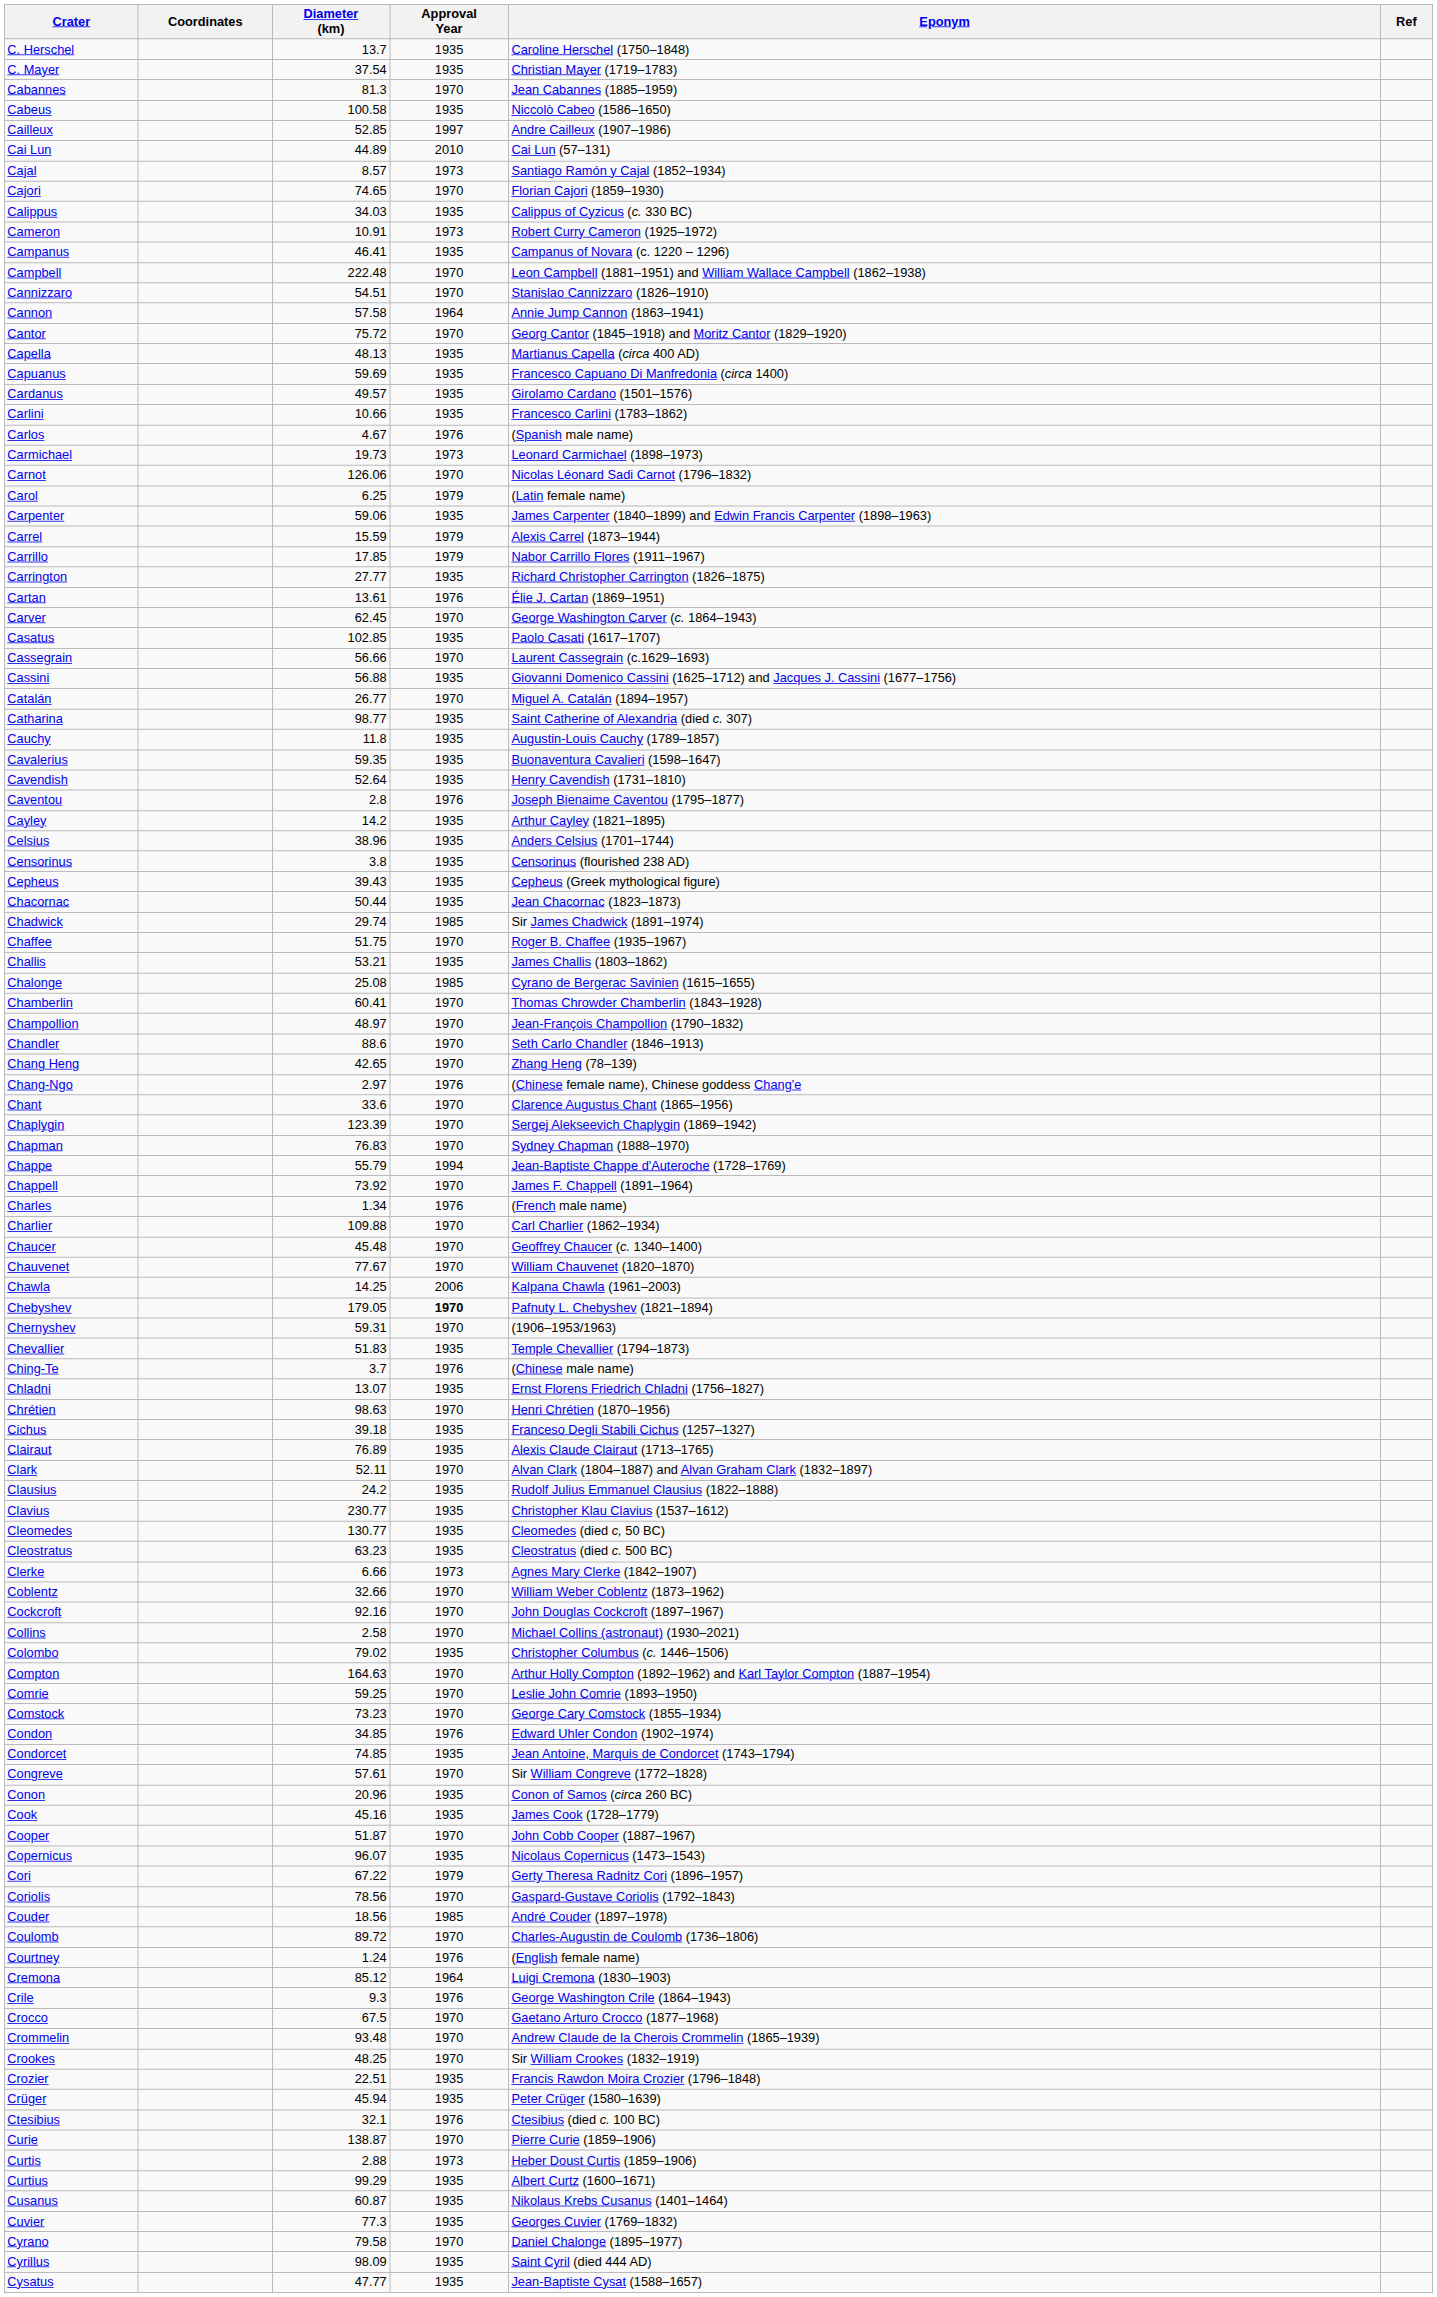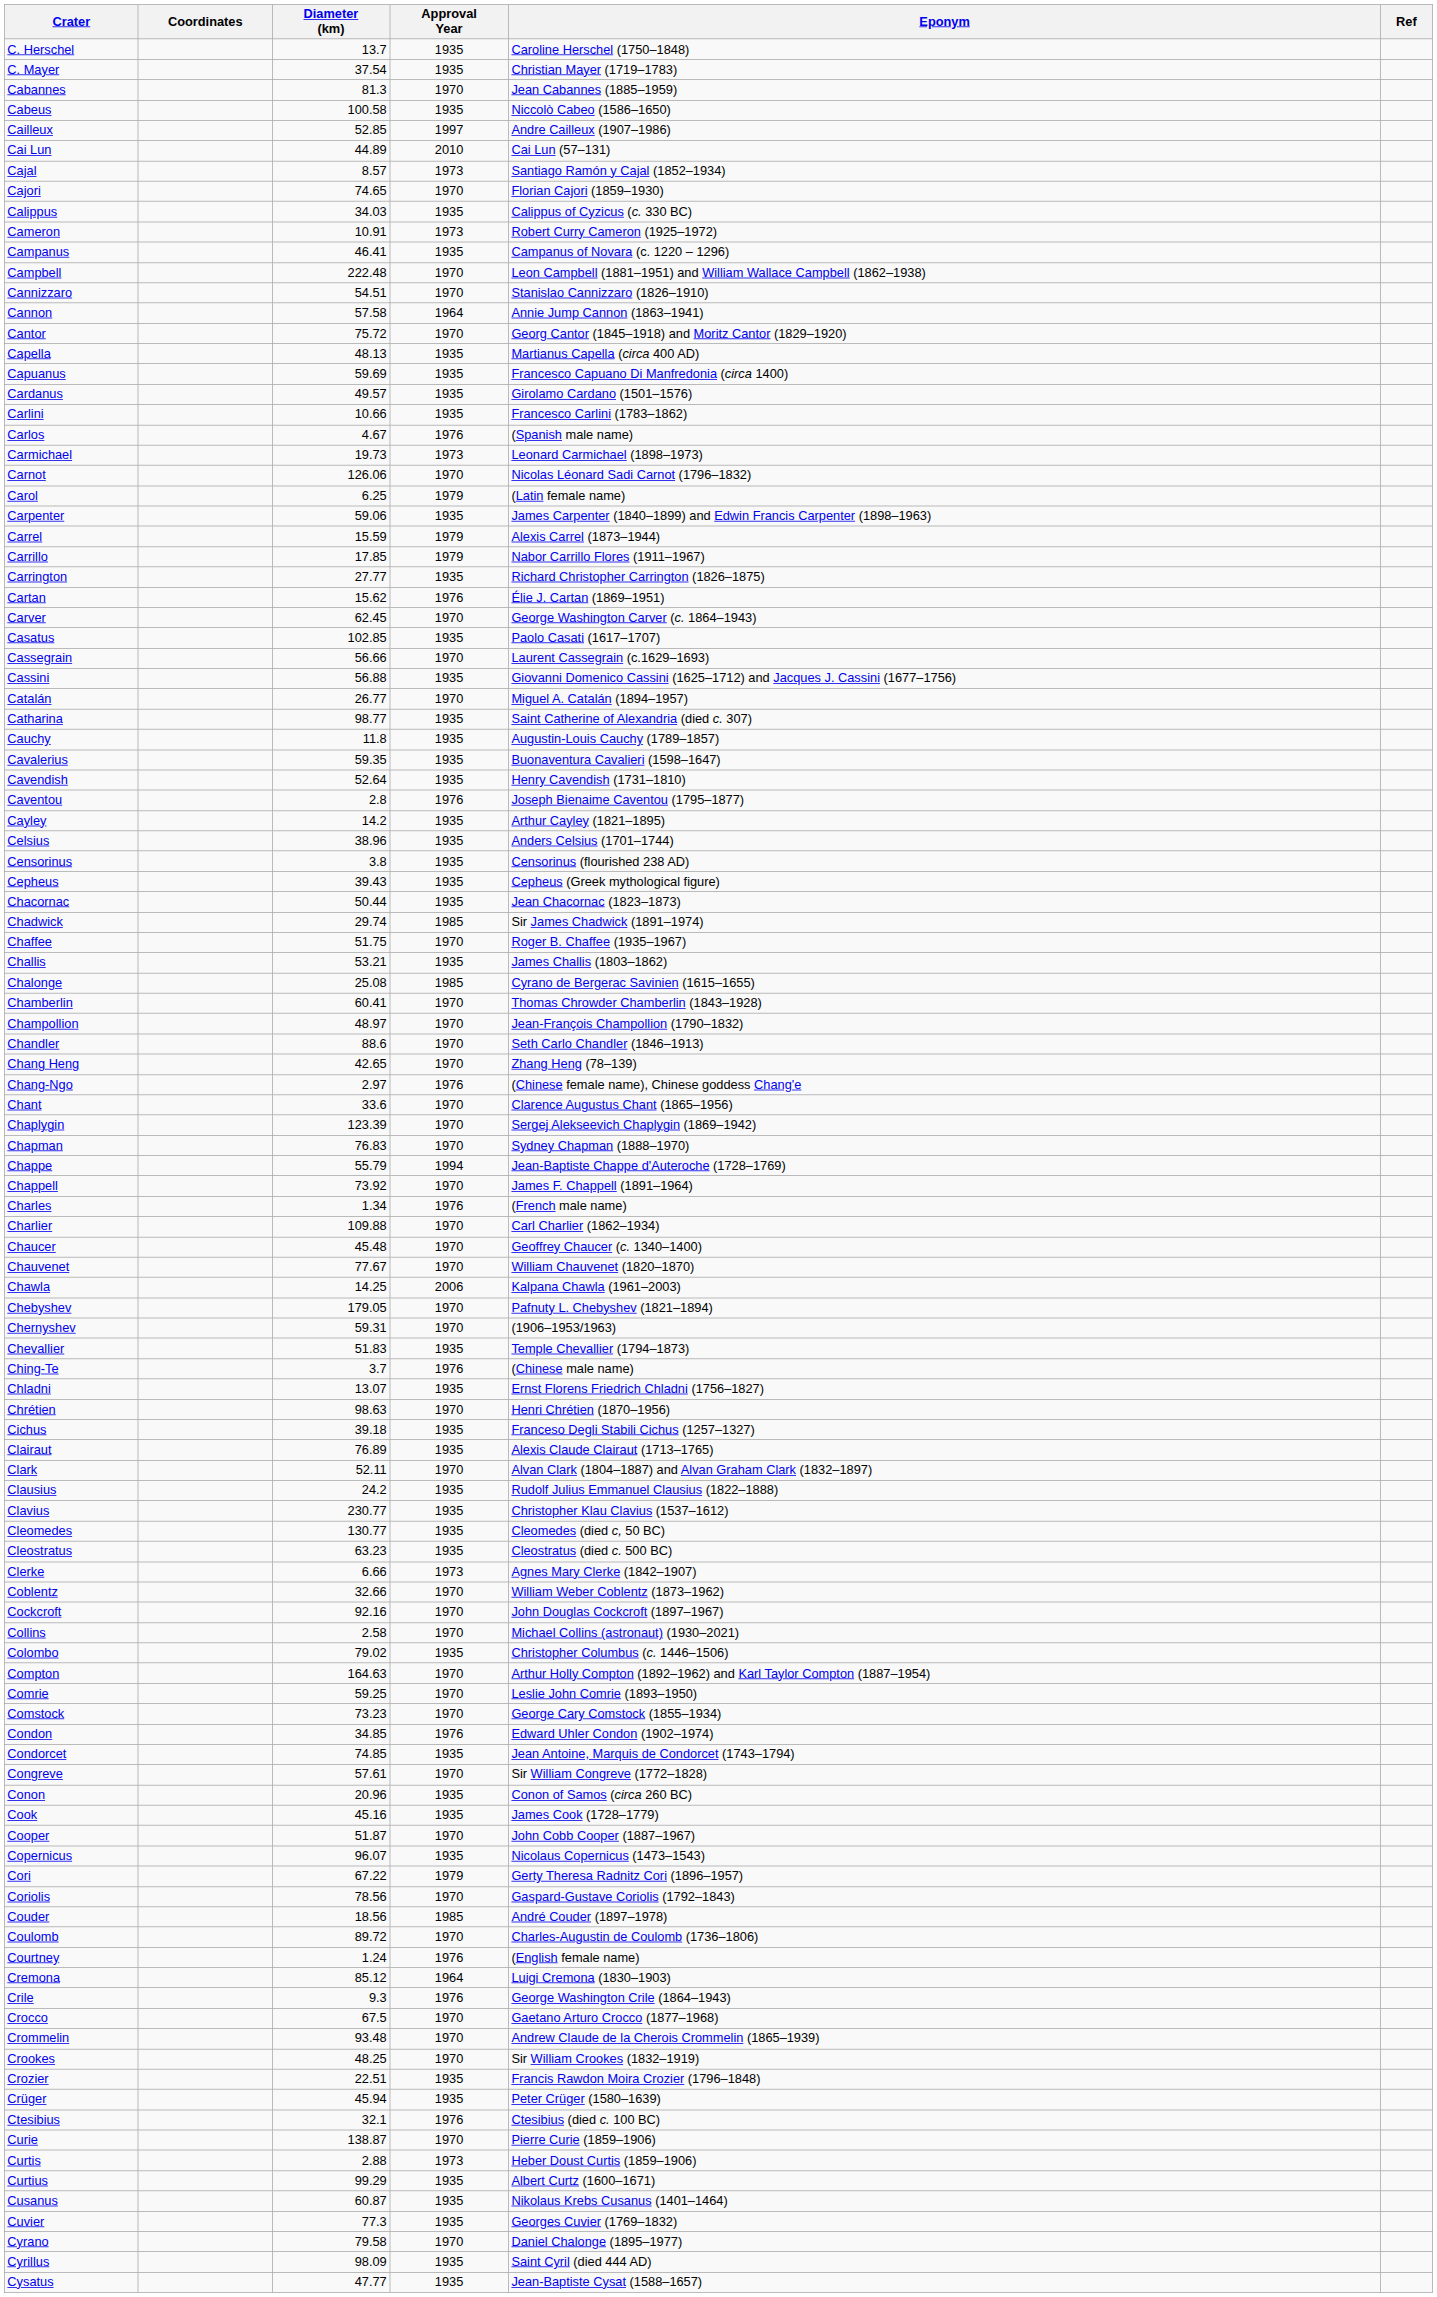Cartan | Diameter (km): 13.61 -> 15.62
Chebyshev | Approval Year: bold -> normal
